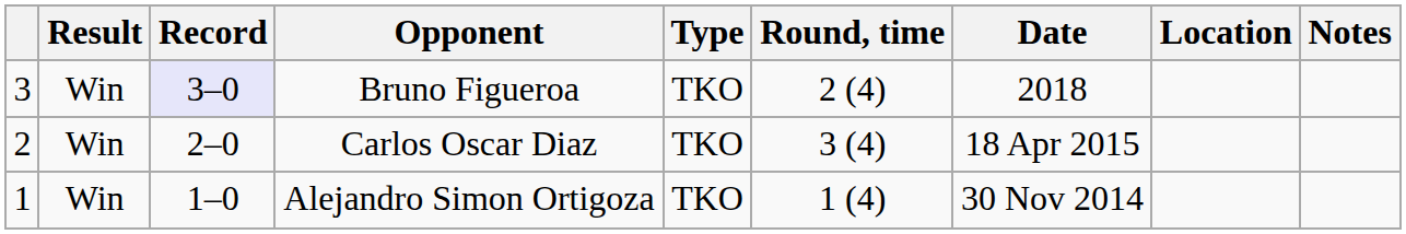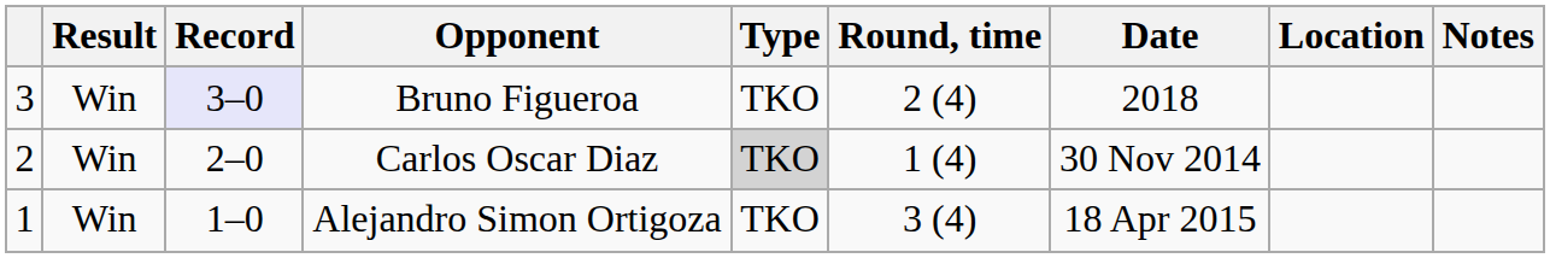Carlos Oscar Diaz | Type: no background -> lightgrey background
Carlos Oscar Diaz | Round, time: 3 (4) -> 1 (4)
Carlos Oscar Diaz | Date: 18 Apr 2015 -> 30 Nov 2014
Alejandro Simon Ortigoza | Round, time: 1 (4) -> 3 (4)
Alejandro Simon Ortigoza | Date: 30 Nov 2014 -> 18 Apr 2015
